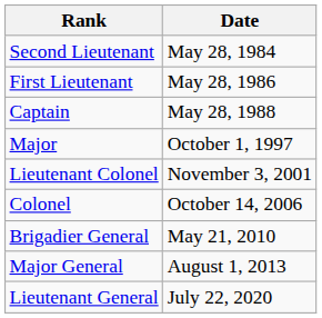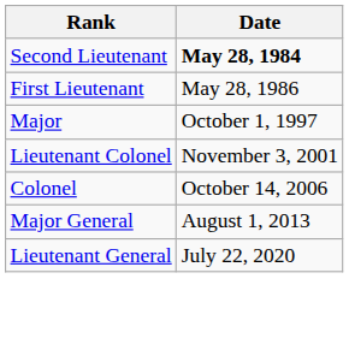Second Lieutenant | Date: normal -> bold
- row: Captain | May 28, 1988
- row: Brigadier General | May 21, 2010
